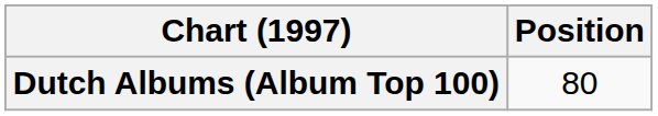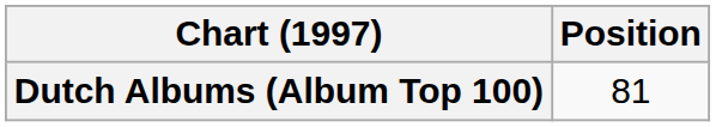Dutch Albums (Album Top 100) | Position: 80 -> 81
